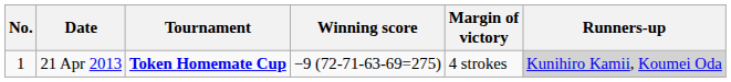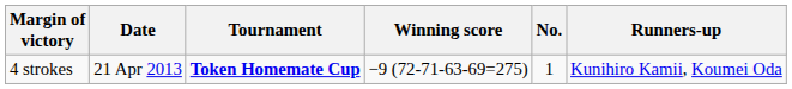columns swapped: No. <-> Margin of victory
21 Apr 2013 | Runners-up: lightgrey background -> no background
